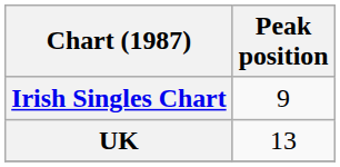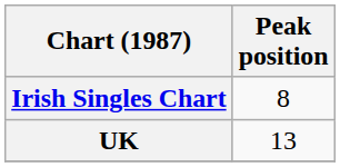Irish Singles Chart | Peak position: 9 -> 8
